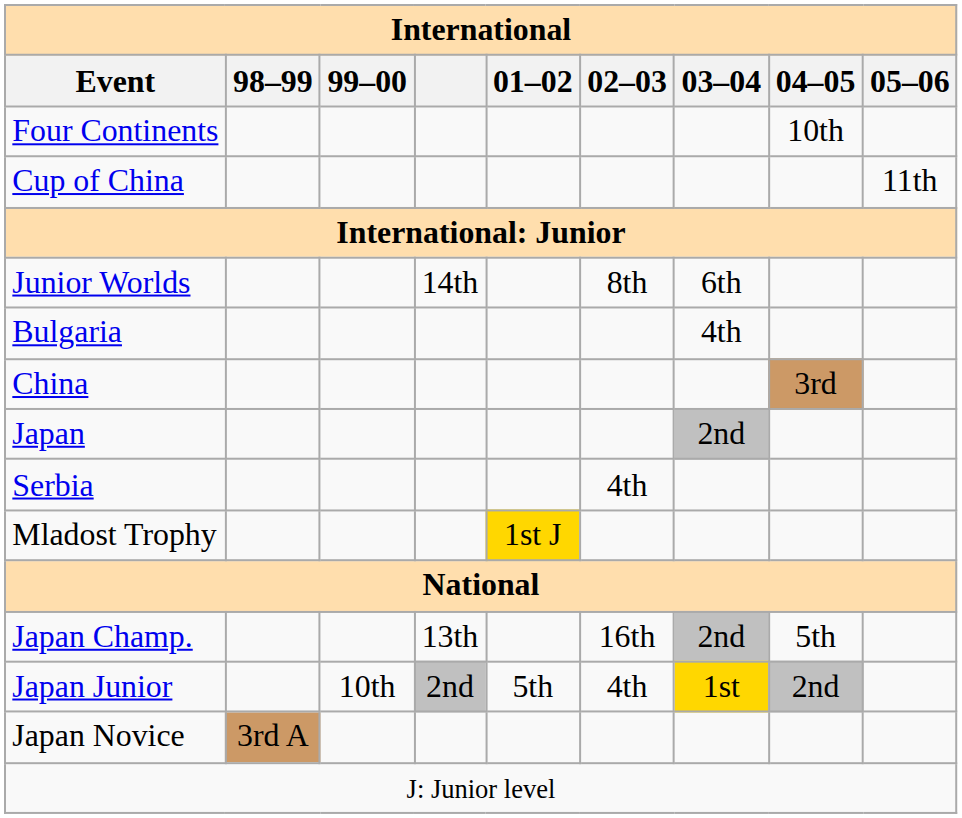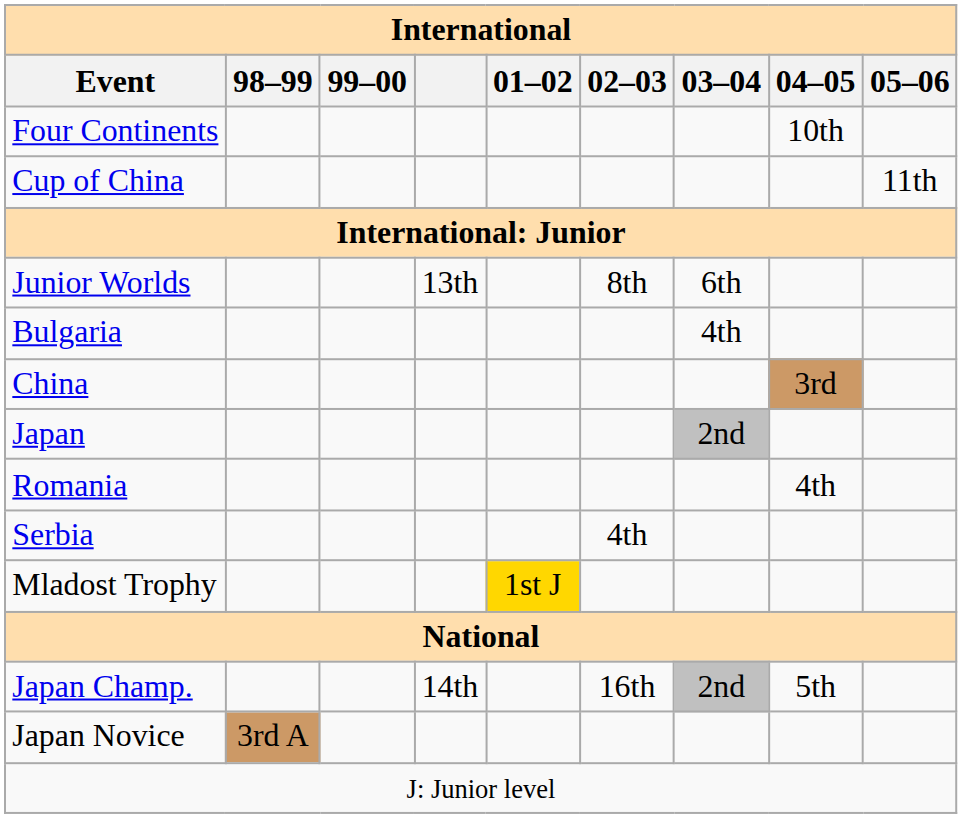Junior Worlds | column 4: 14th -> 13th
+ row: Romania | 4th
Japan Champ. | column 4: 13th -> 14th
- row: Japan Junior | 10th | 2nd | 5th | 4th | 1st | 2nd
